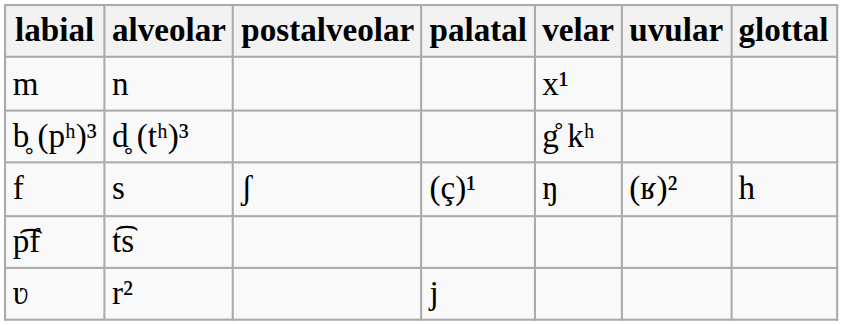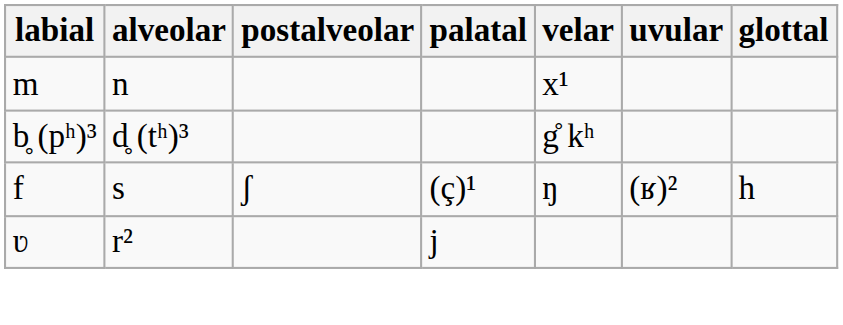- row: p͡f | t͡s
